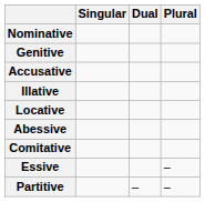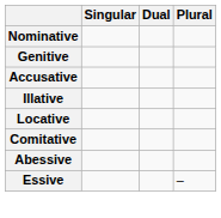rows swapped: Comitative <-> Abessive
- row: Partitive | – | –
